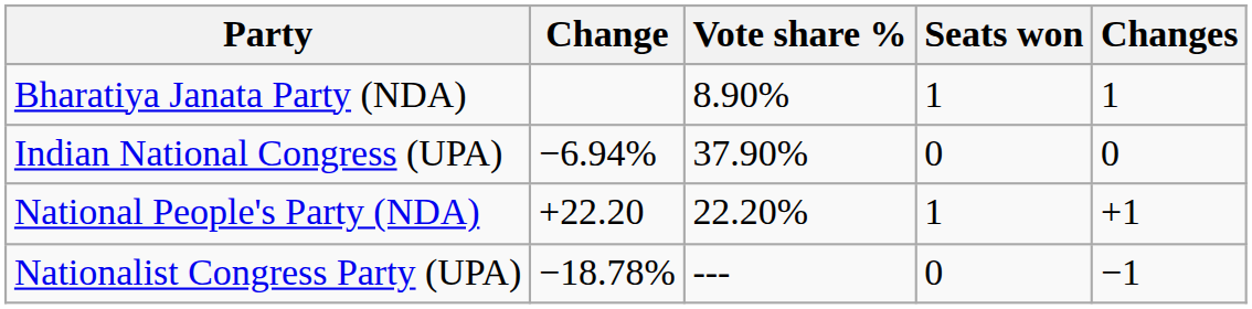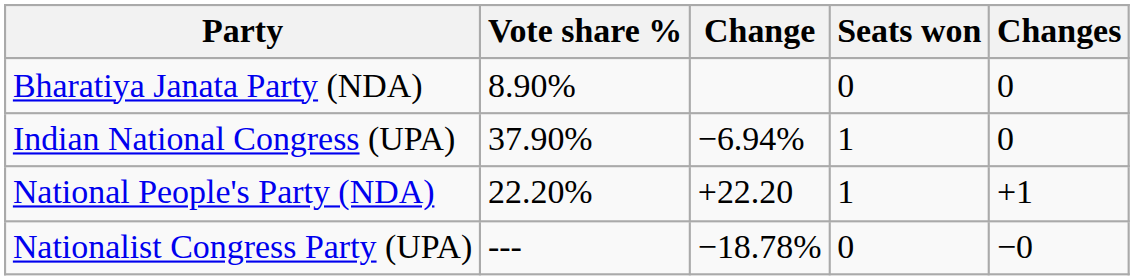columns swapped: Vote share % <-> Change
Bharatiya Janata Party (NDA) | Seats won: 1 -> 0
Bharatiya Janata Party (NDA) | Changes: 1 -> 0
Indian National Congress (UPA) | Seats won: 0 -> 1
Nationalist Congress Party (UPA) | Changes: −1 -> −0
